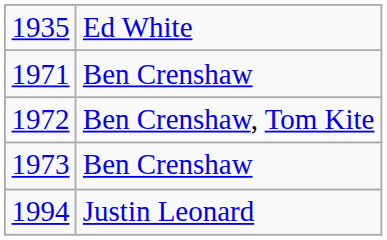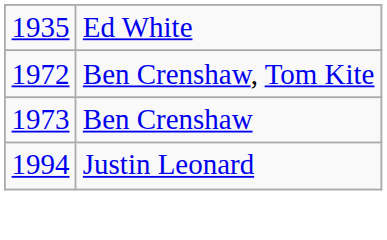- row: 1971 | Ben Crenshaw
